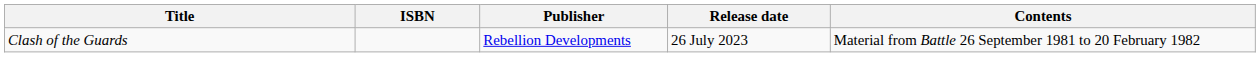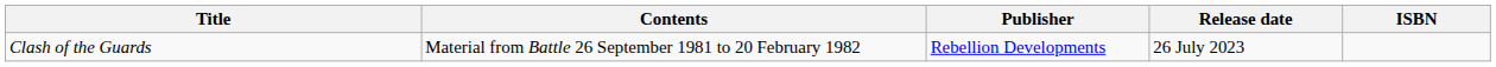columns swapped: ISBN <-> Contents
